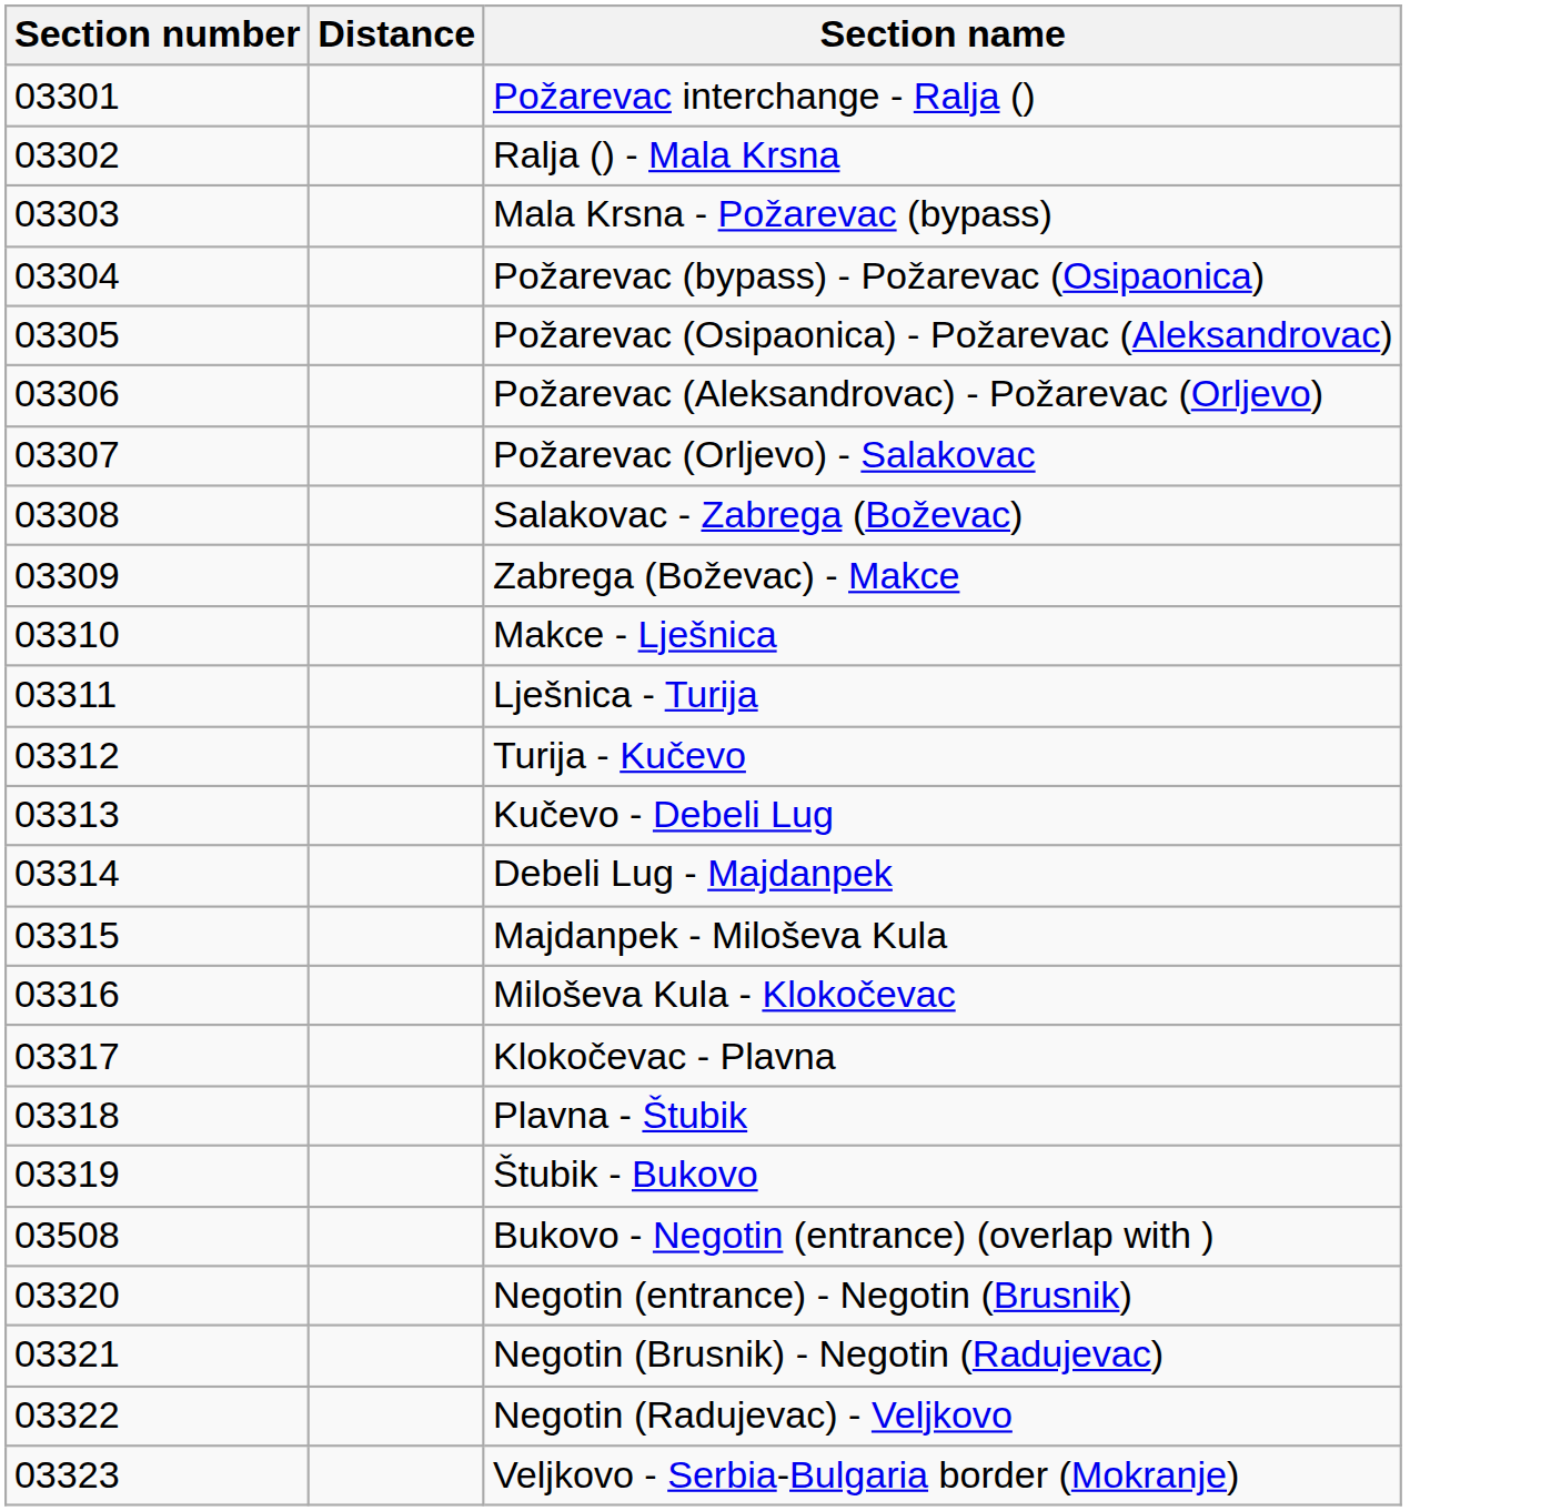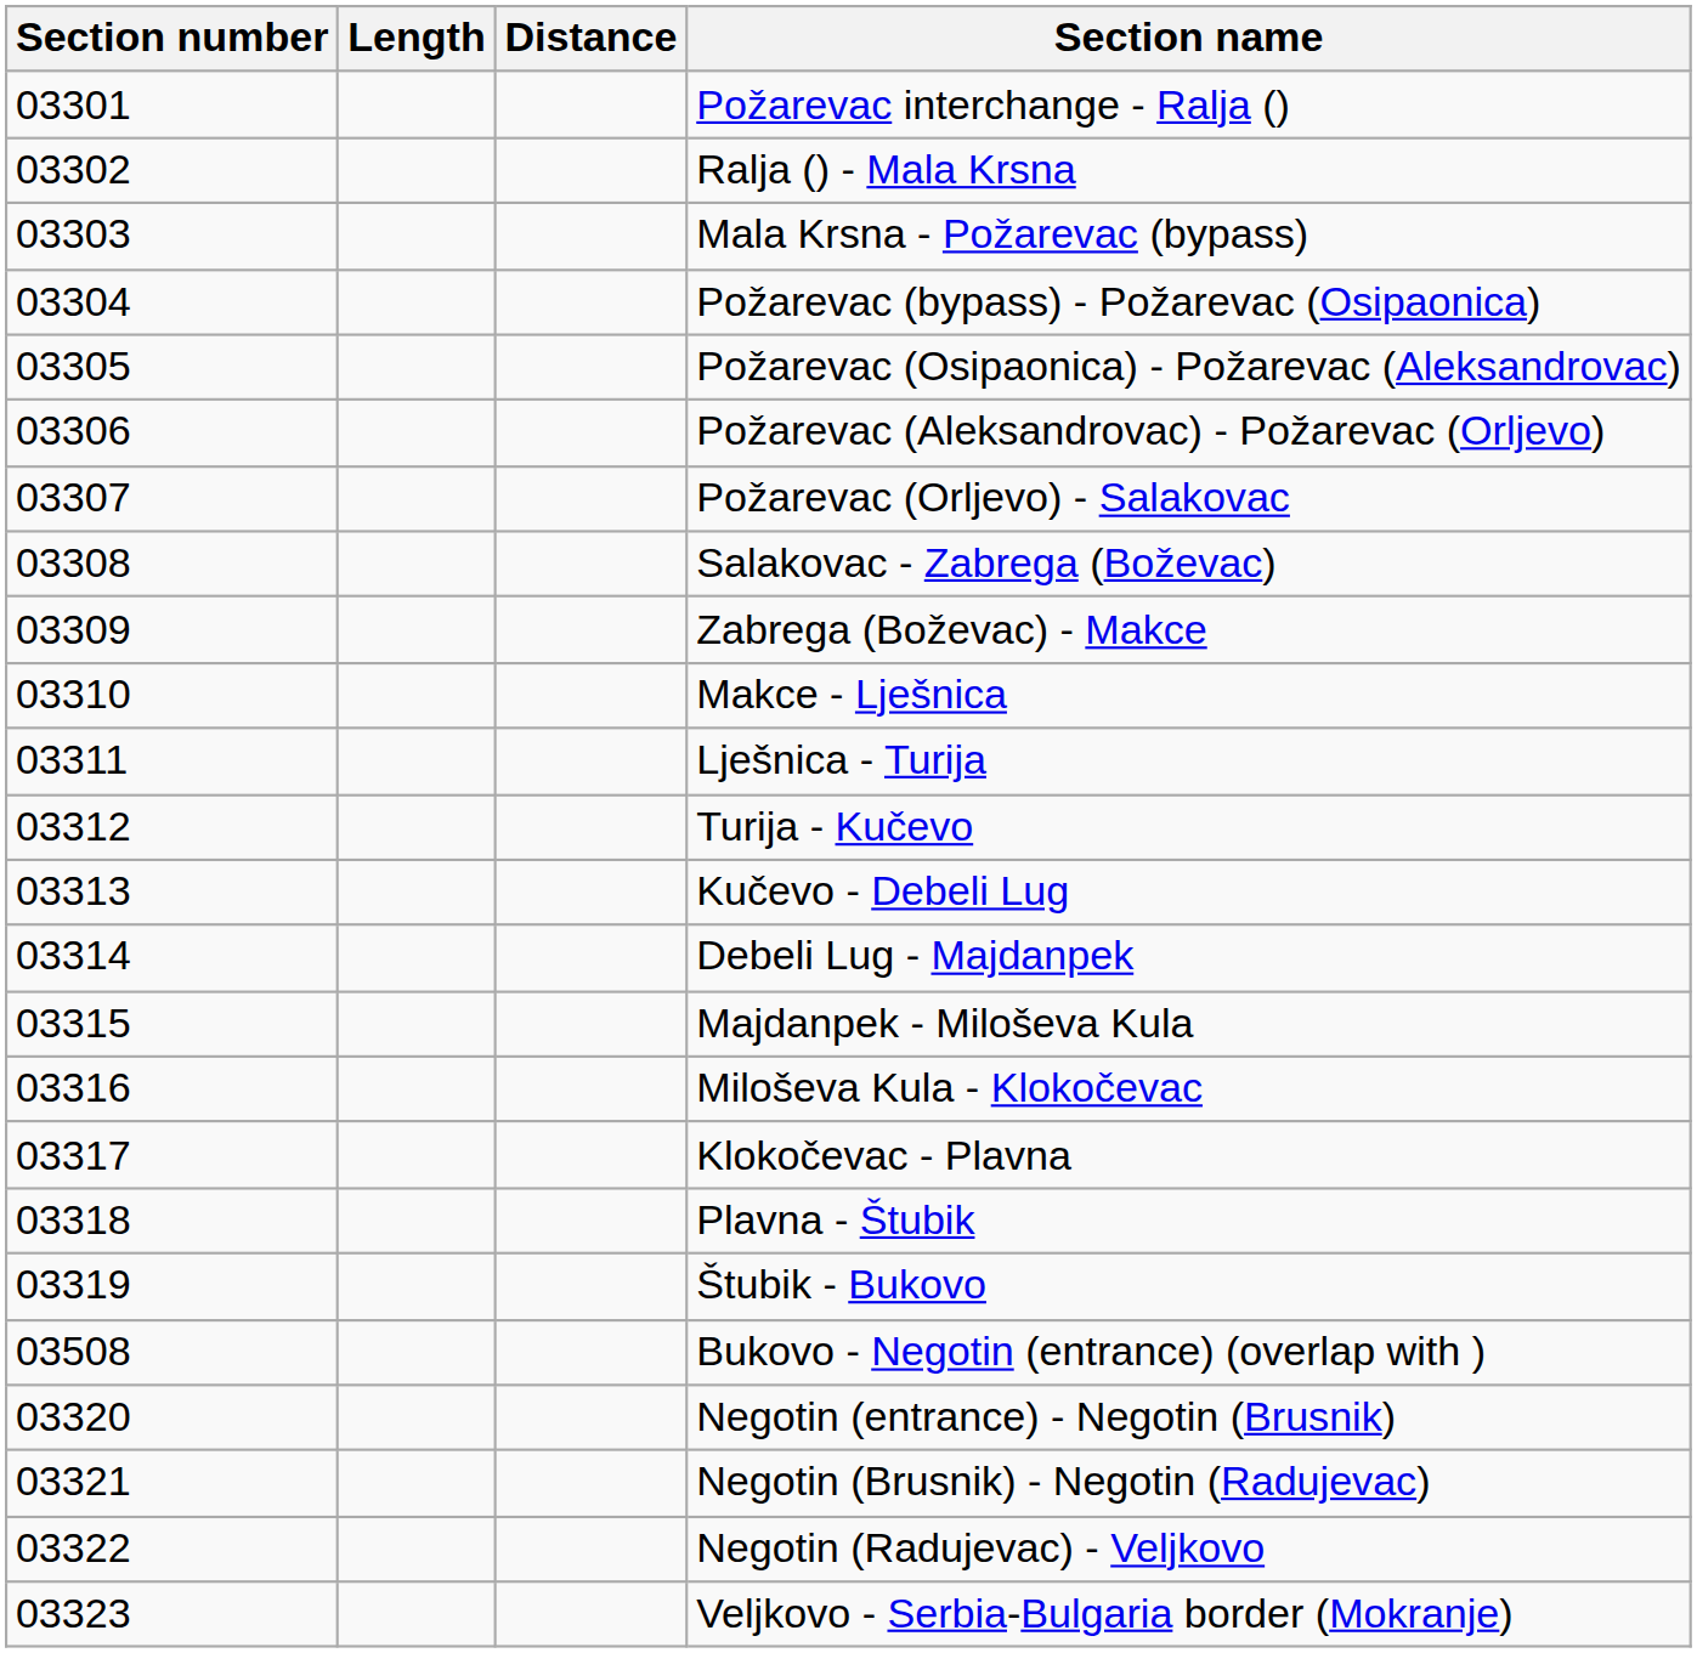+ column: Length
